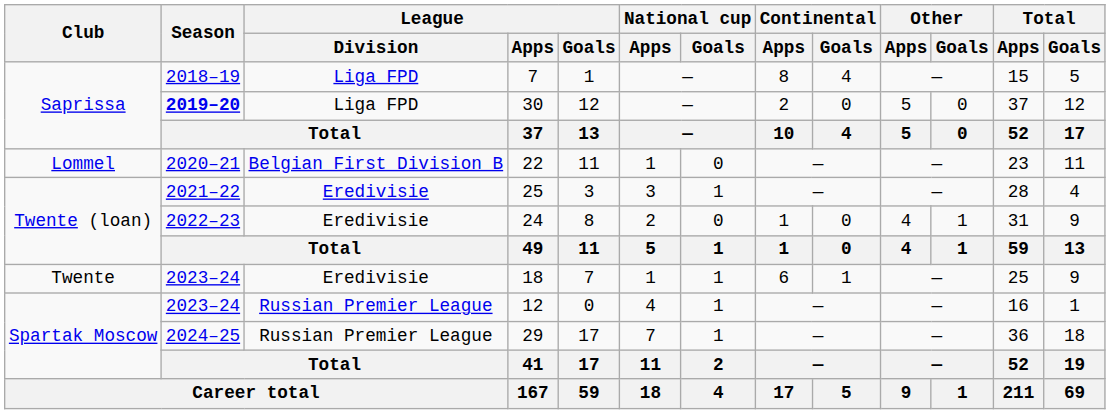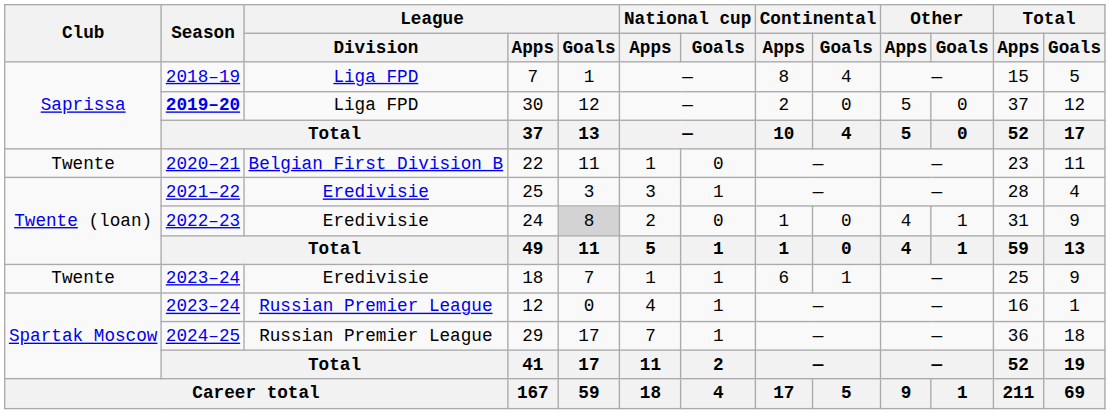22 | Club: Lommel -> Twente
24 | League / Goals: no background -> lightgrey background
